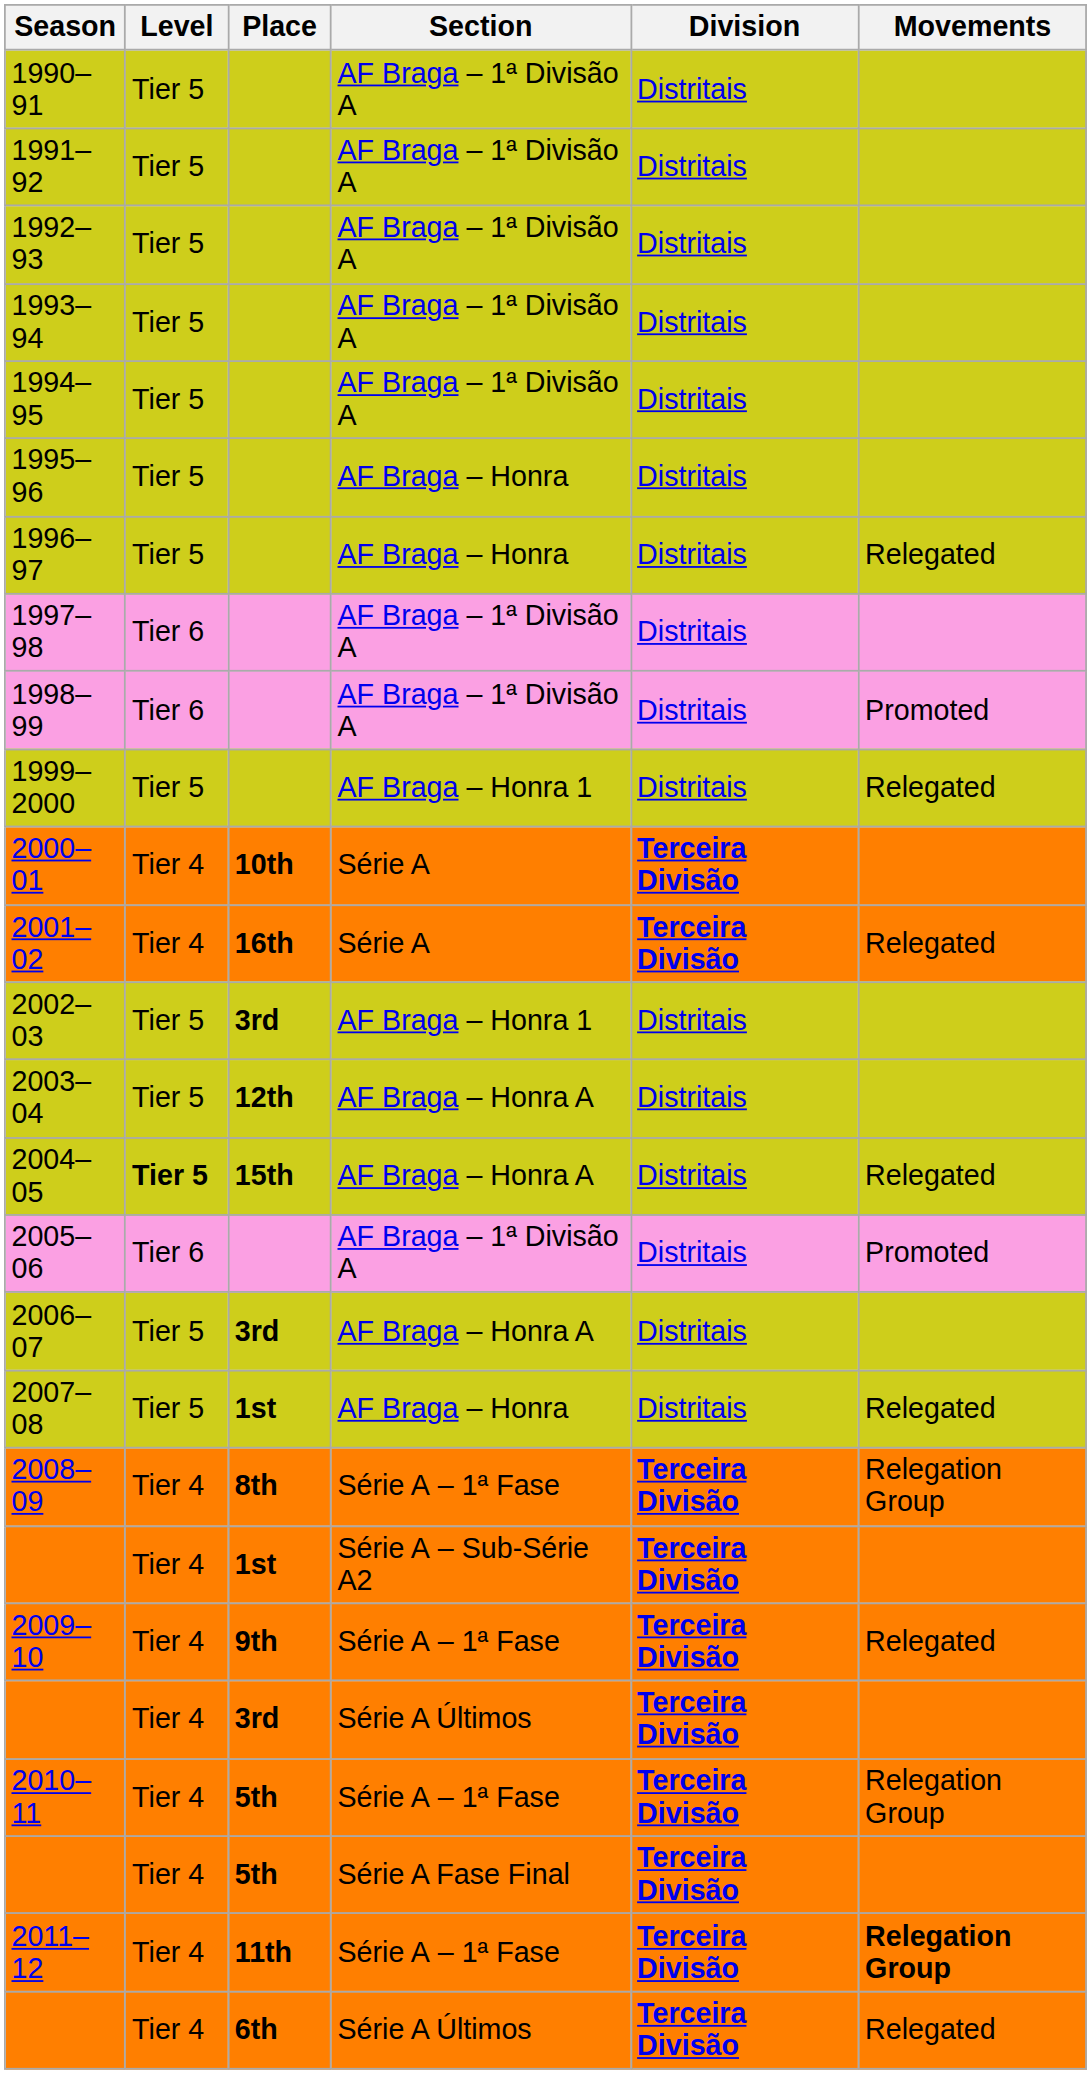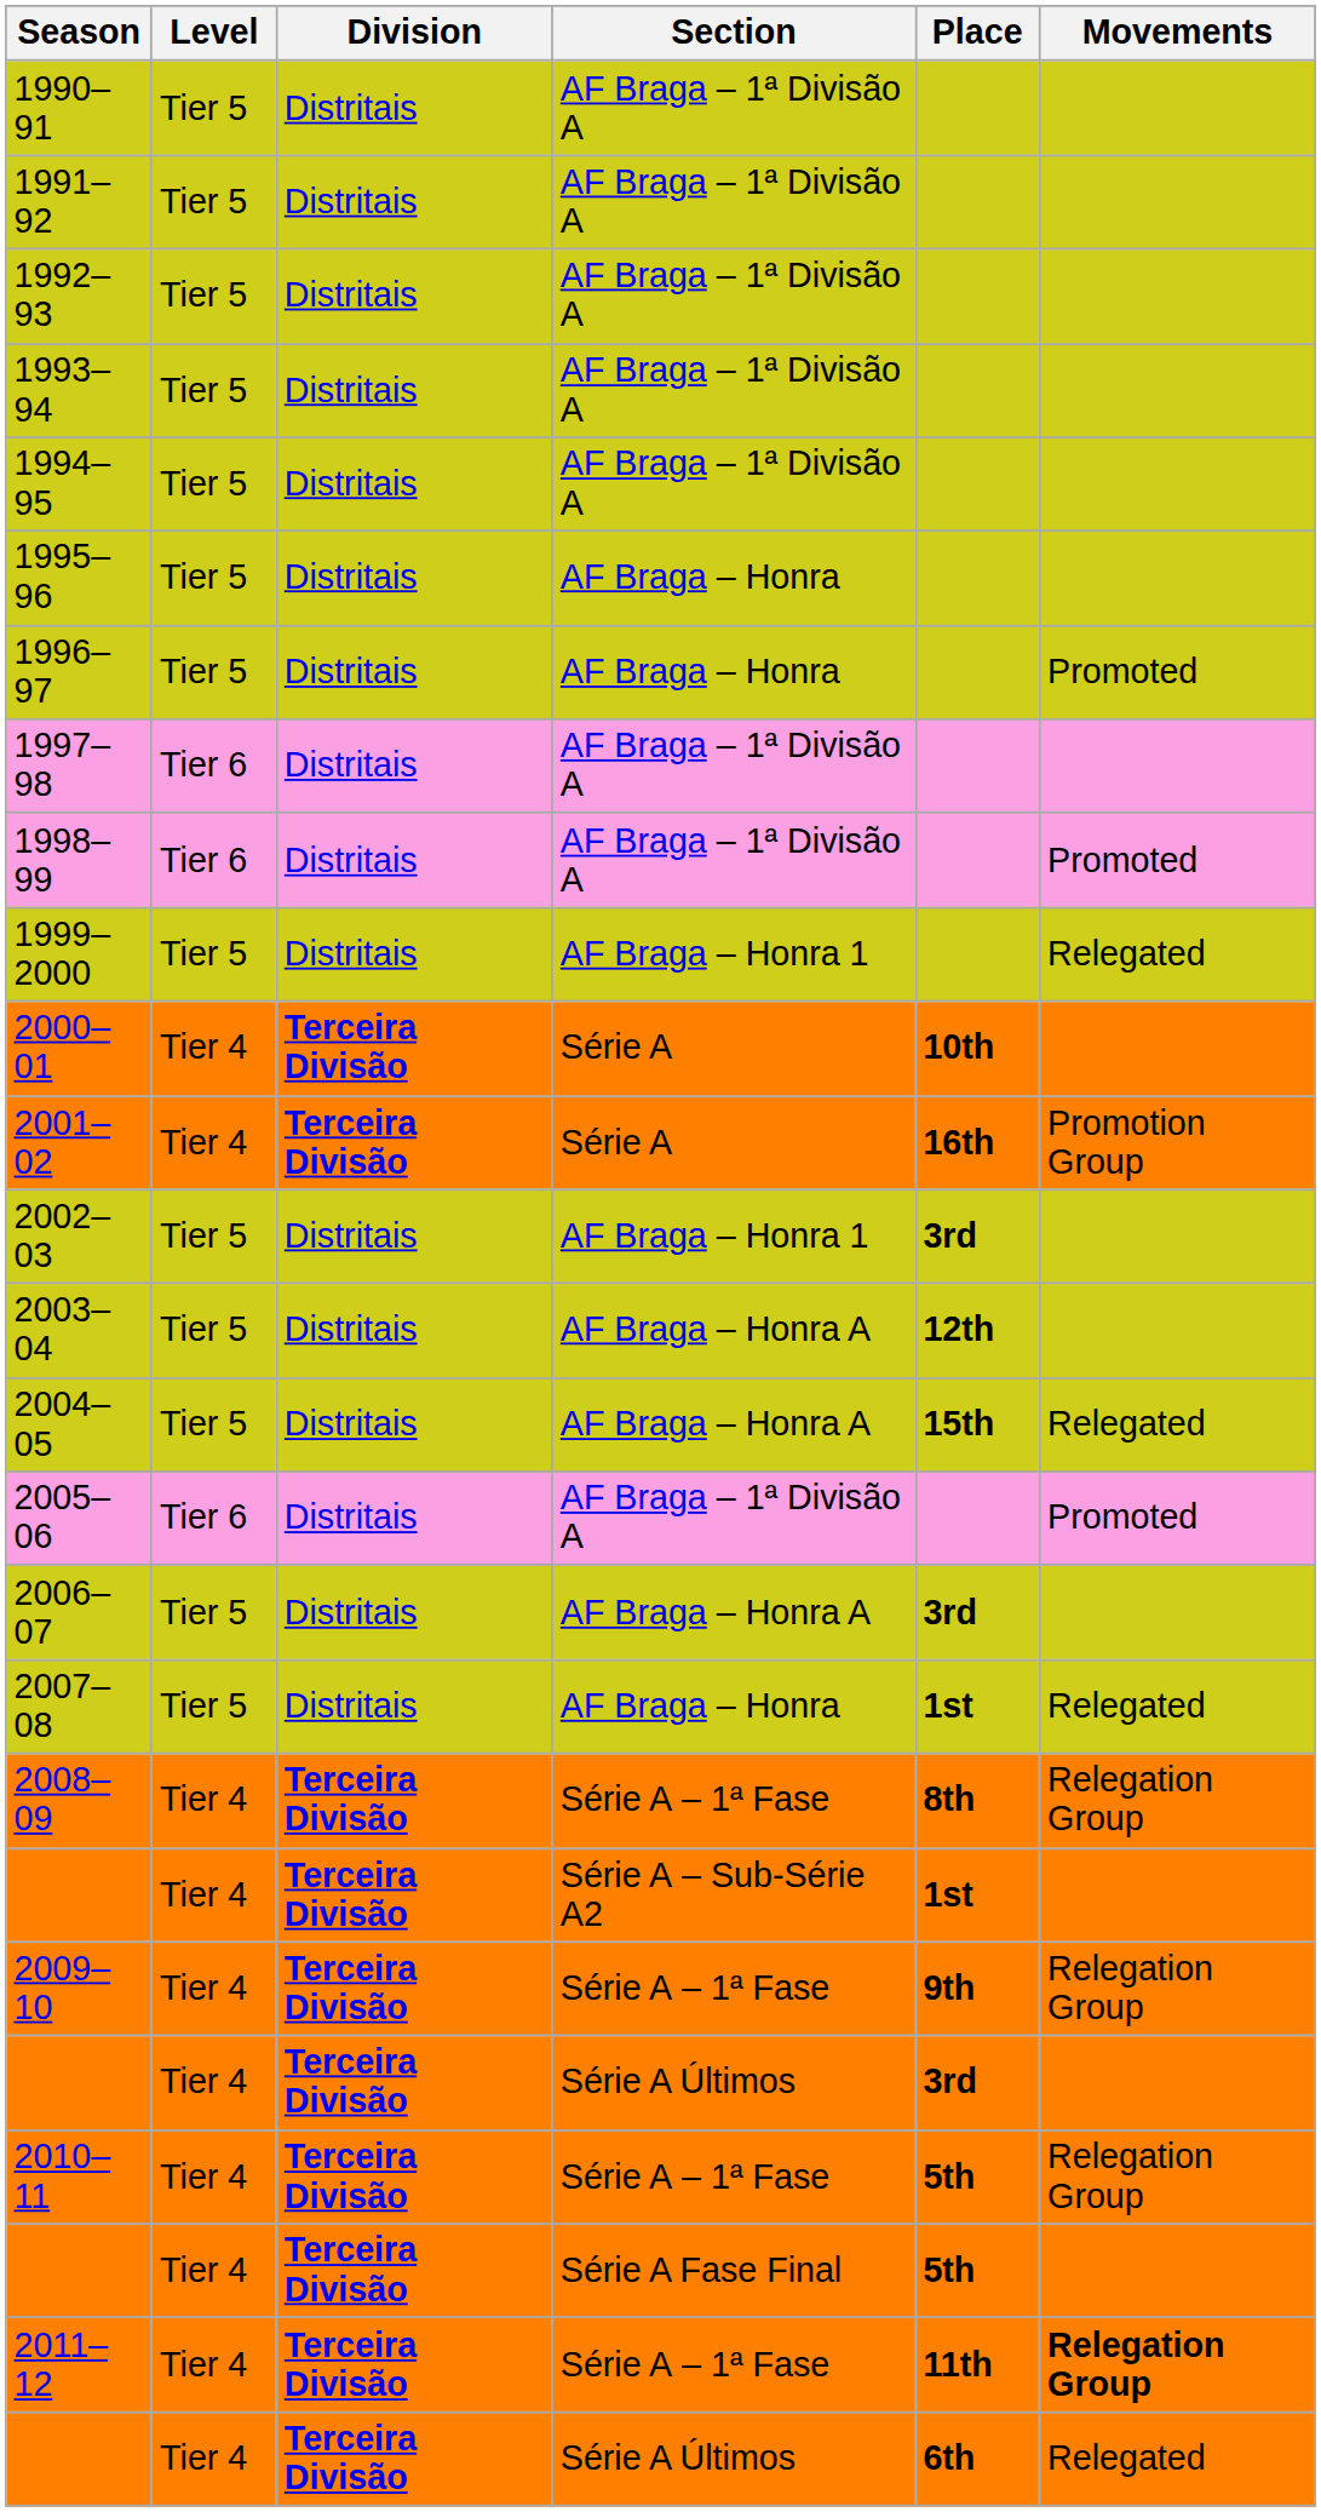columns swapped: Division <-> Place
1996–97 | Movements: Relegated -> Promoted
2001–02 | Movements: Relegated -> Promotion Group
2004–05 | Level: bold -> normal
2009–10 | Movements: Relegated -> Relegation Group
